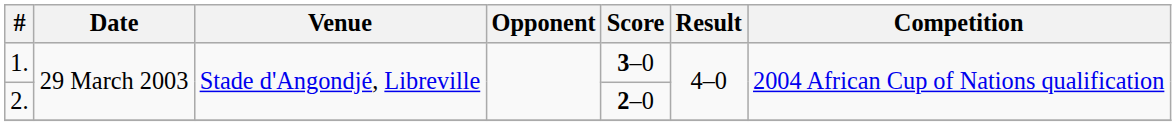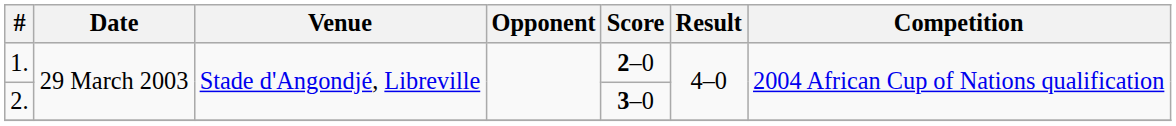1. | Score: 3–0 -> 2–0
2. | Score: 2–0 -> 3–0
